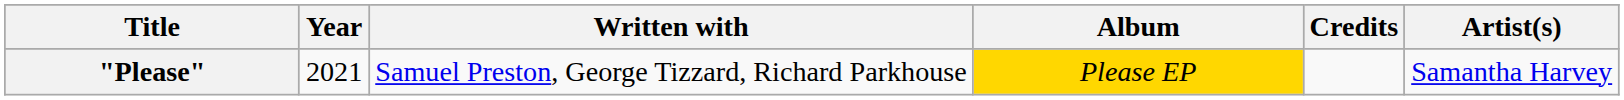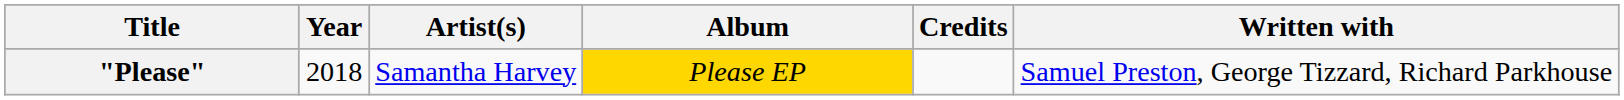columns swapped: Artist(s) <-> Written with
"Please" | Year: 2021 -> 2018
